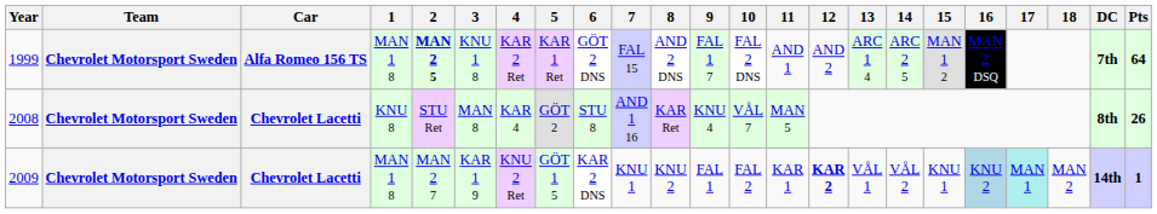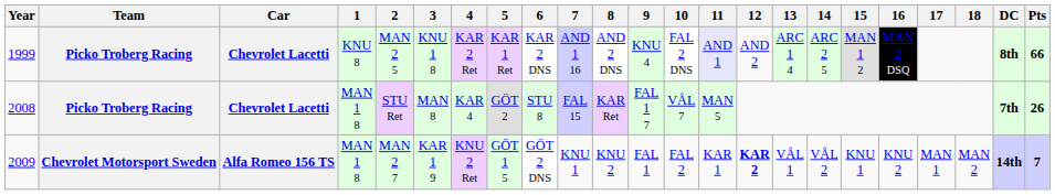1999 | Team: Chevrolet Motorsport Sweden -> Picko Troberg Racing
1999 | Car: Alfa Romeo 156 TS -> Chevrolet Lacetti
1999 | 1: MAN 1 8 -> KNU 8
1999 | 2: bold -> normal
1999 | 6: GÖT 2 DNS -> KAR 2 DNS
1999 | 7: FAL 15 -> AND 1 16
1999 | 9: FAL 1 7 -> KNU 4
1999 | 11: no background -> lavender background
1999 | DC: 7th -> 8th
1999 | Pts: 64 -> 66
2008 | Team: Chevrolet Motorsport Sweden -> Picko Troberg Racing
2008 | 1: KNU 8 -> MAN 1 8
2008 | 7: AND 1 16 -> FAL 15
2008 | 9: KNU 4 -> FAL 1 7
2008 | DC: 8th -> 7th
2009 | Car: Chevrolet Lacetti -> Alfa Romeo 156 TS
2009 | 6: KAR 2 DNS -> GÖT 2 DNS
2009 | 16: lightblue background -> no background
2009 | 17: paleturquoise background -> no background
2009 | Pts: 1 -> 7
